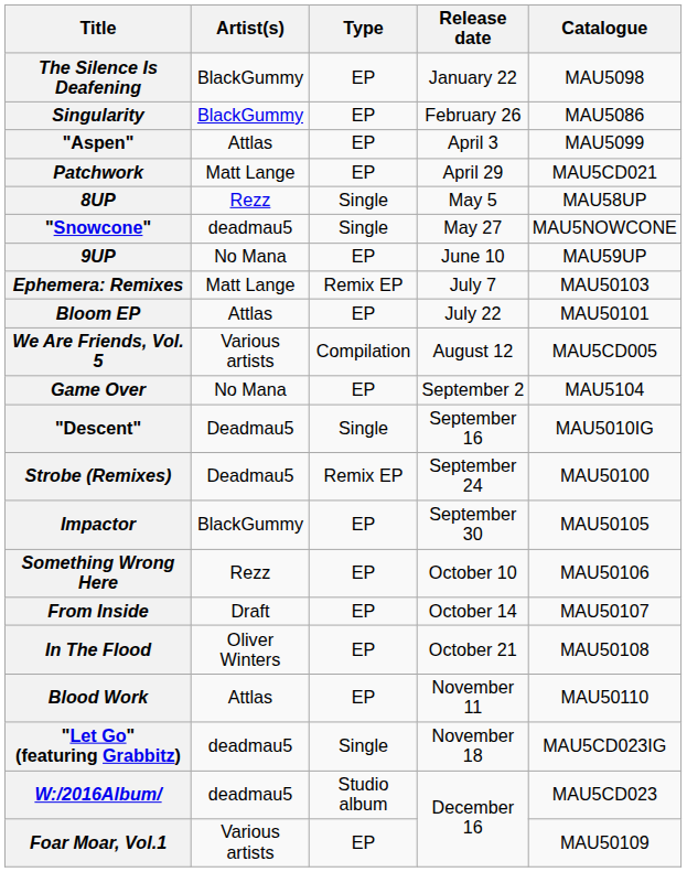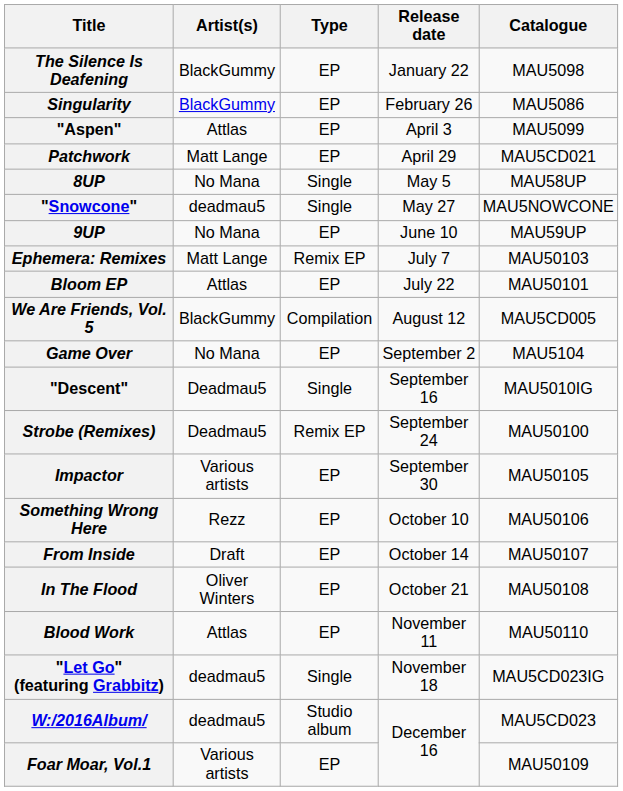8UP | Artist(s): Rezz -> No Mana
We Are Friends, Vol. 5 | Artist(s): Various artists -> BlackGummy
Impactor | Artist(s): BlackGummy -> Various artists
